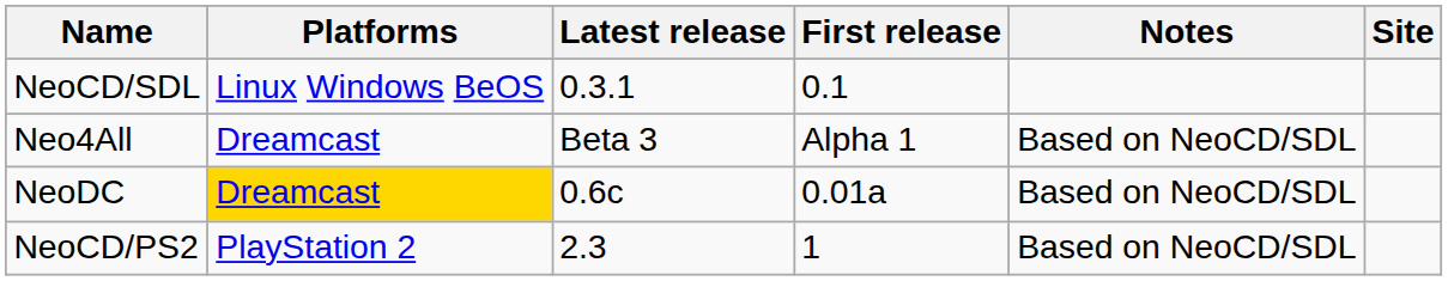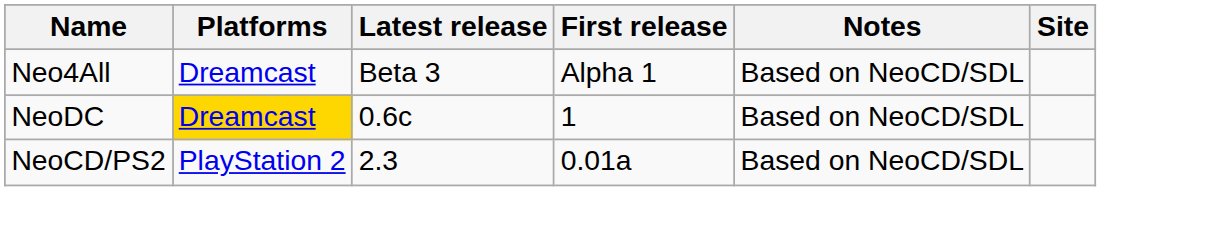- row: NeoCD/SDL | Linux Windows BeOS | 0.3.1 | 0.1
NeoDC | First release: 0.01a -> 1
NeoCD/PS2 | First release: 1 -> 0.01a
